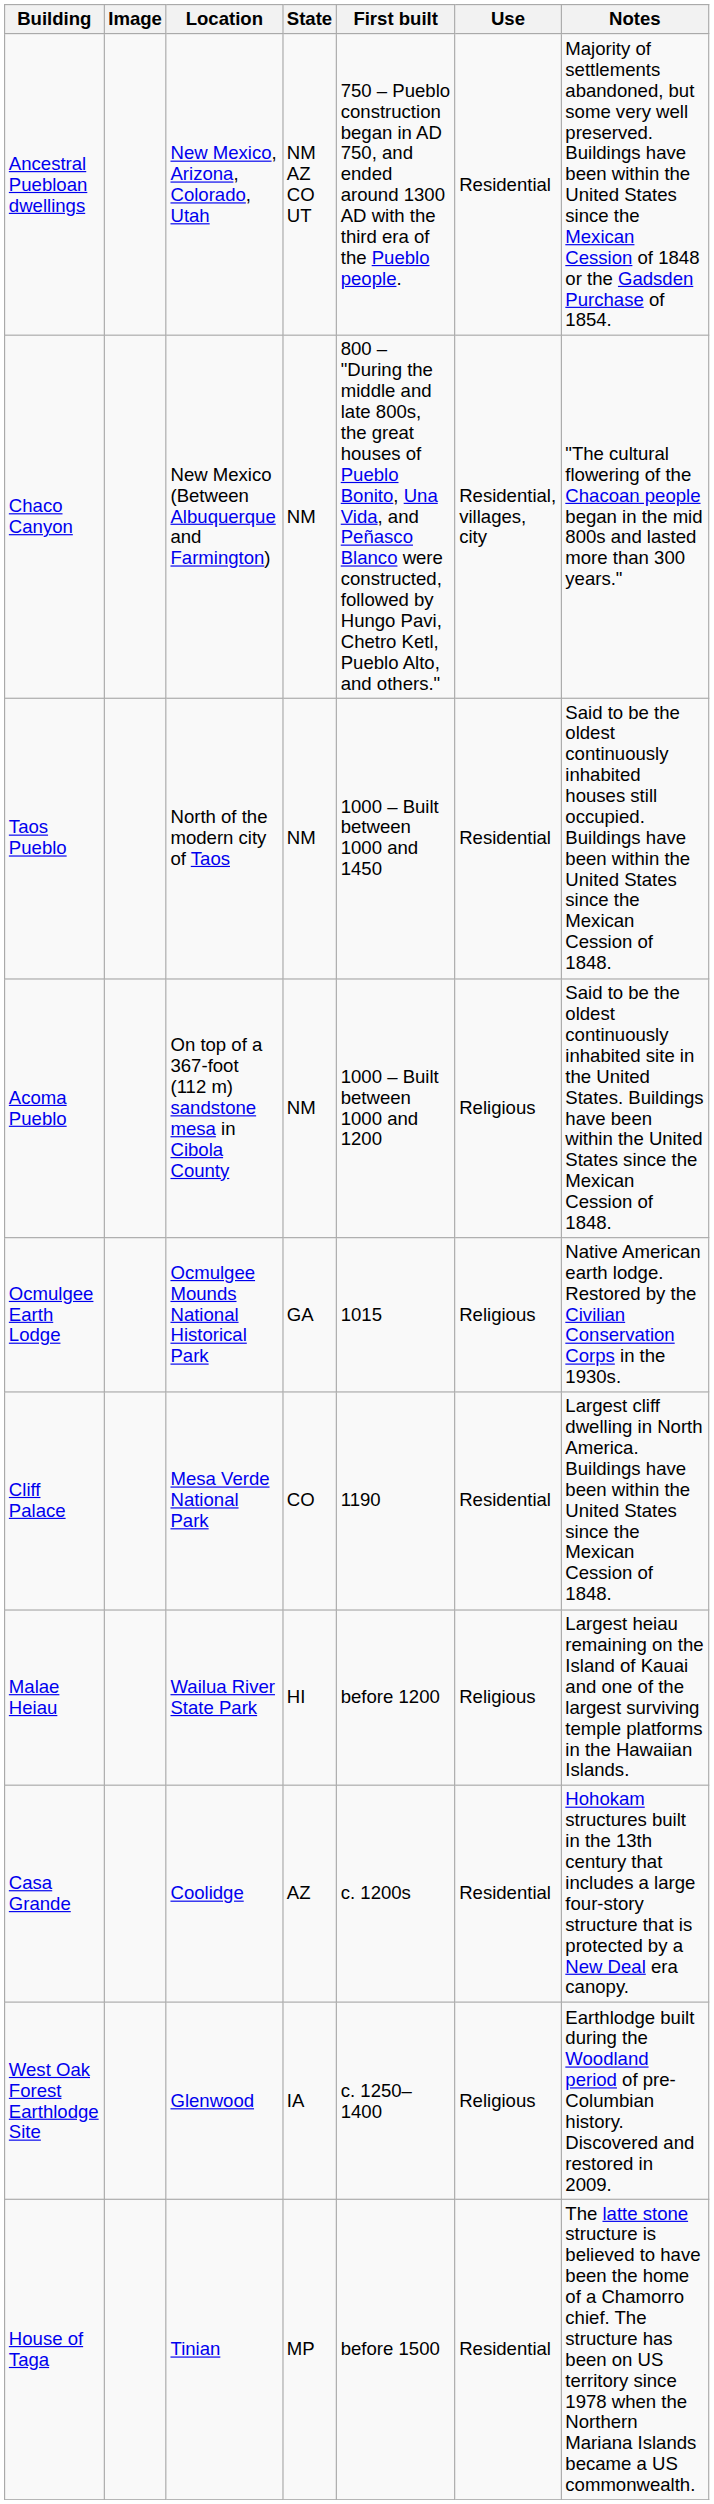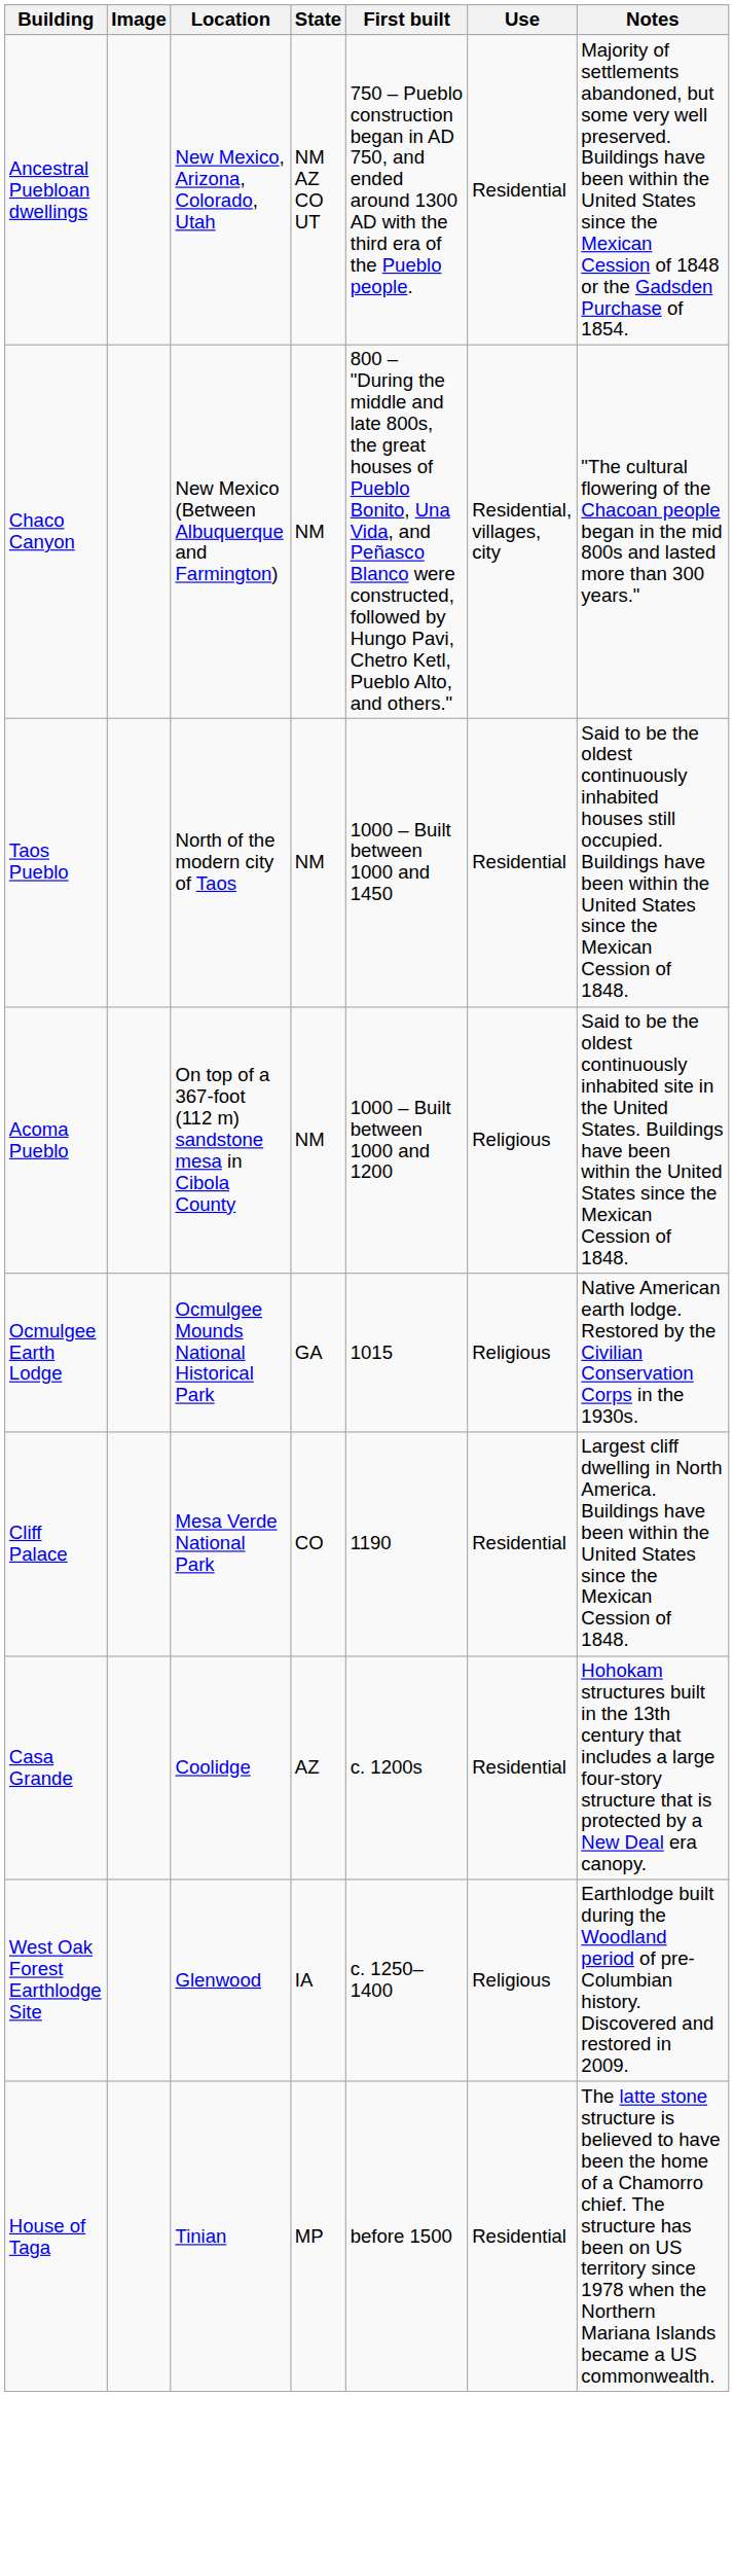- row: Malae Heiau | Wailua River State Park | HI | before 1200 | Religious | Largest heiau remaining on the Island of Kauai and one of the largest surviving temple platforms in the Hawaiian Islands.
